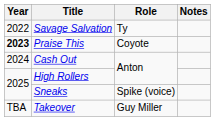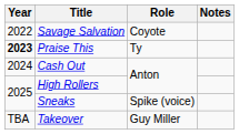Savage Salvation | Role: Ty -> Coyote
Praise This | Role: Coyote -> Ty
